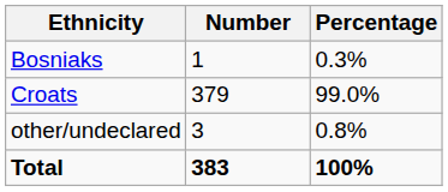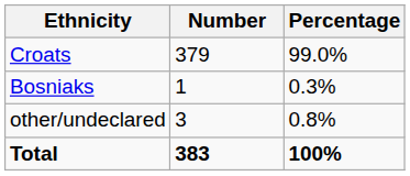rows swapped: Croats <-> Bosniaks
